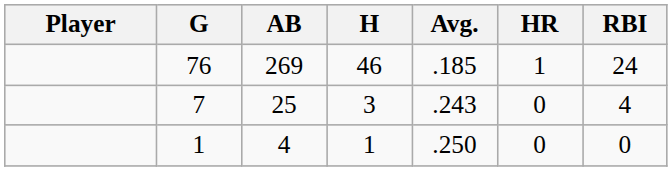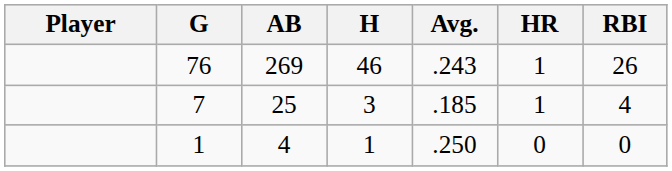76 | Avg.: .185 -> .243
76 | RBI: 24 -> 26
7 | Avg.: .243 -> .185
7 | HR: 0 -> 1
